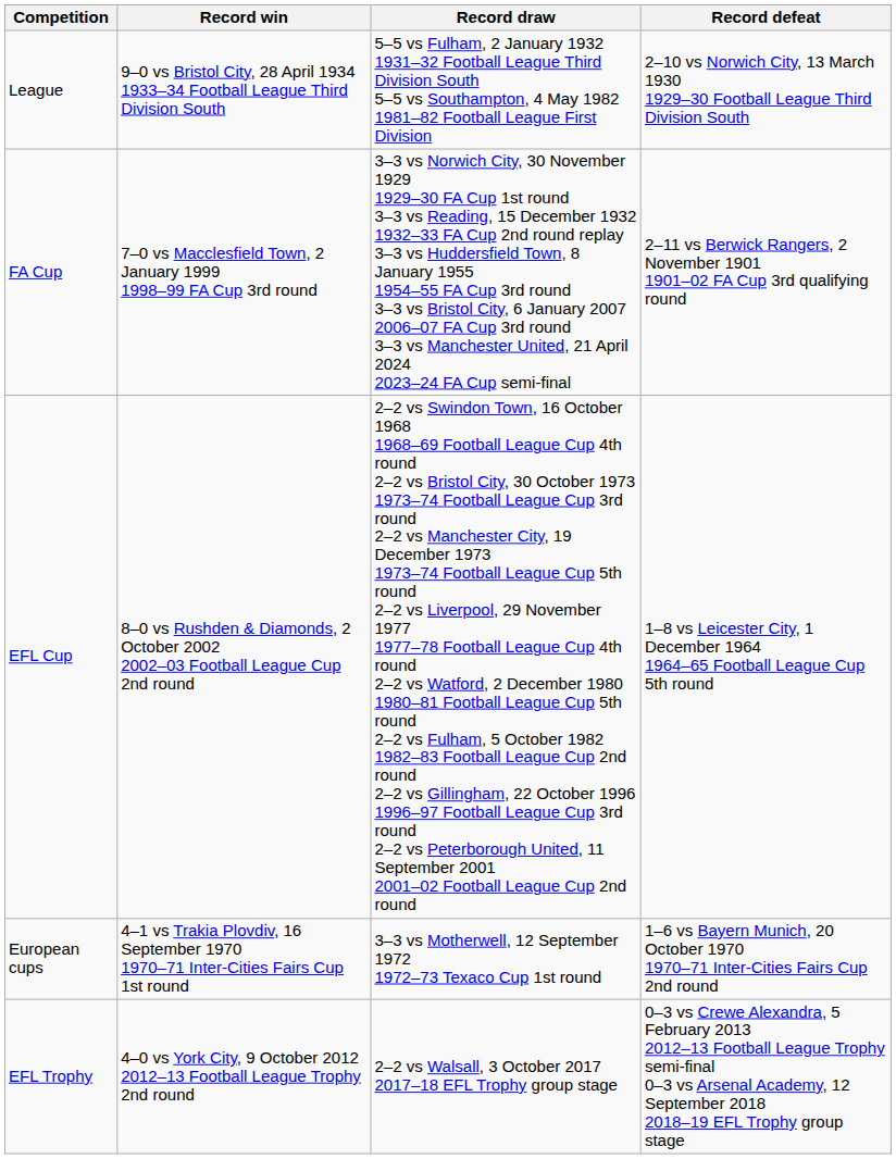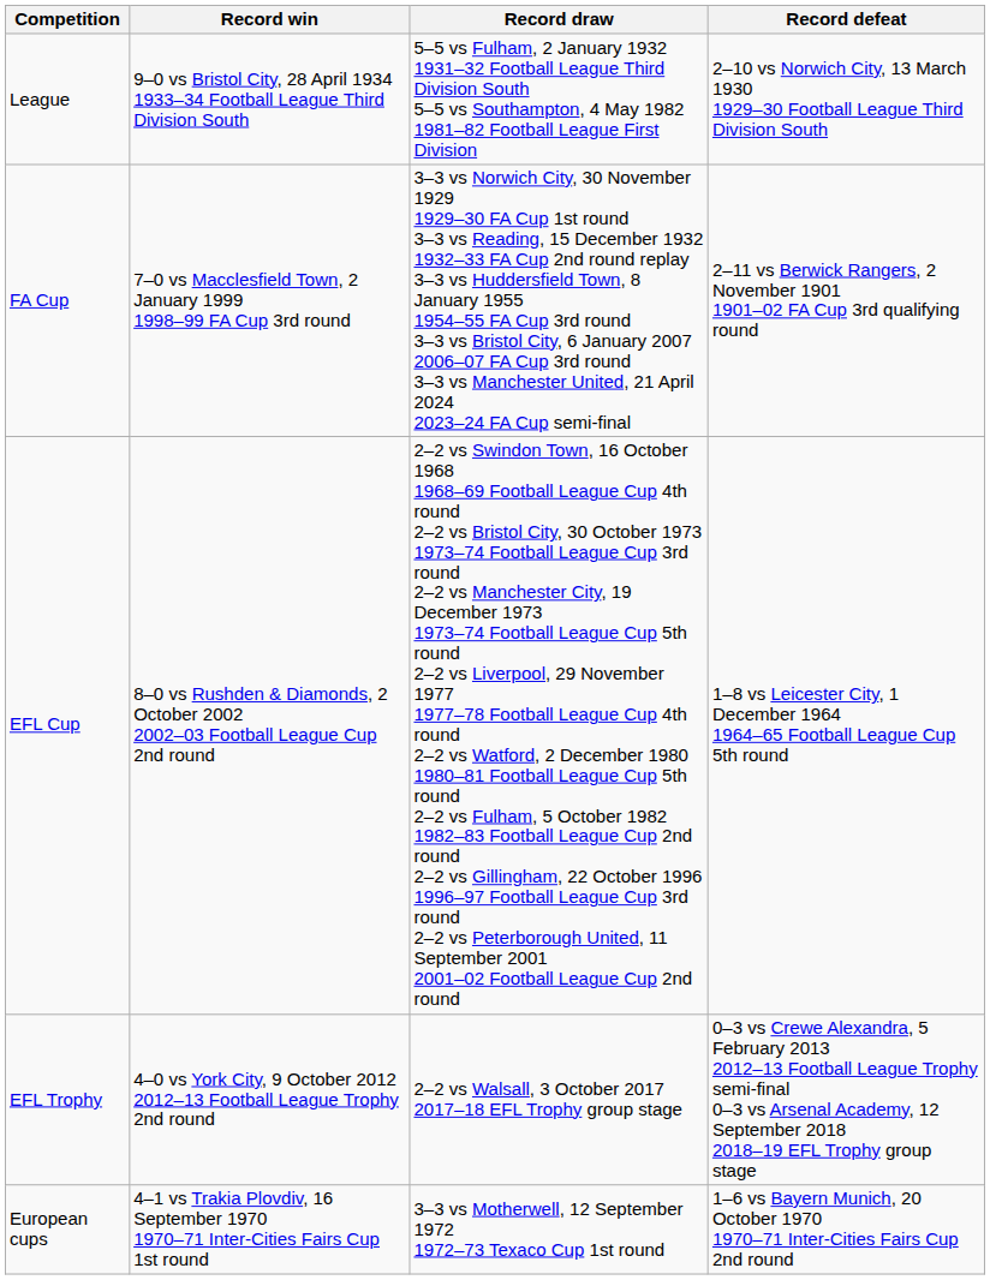rows swapped: EFL Trophy <-> European cups
